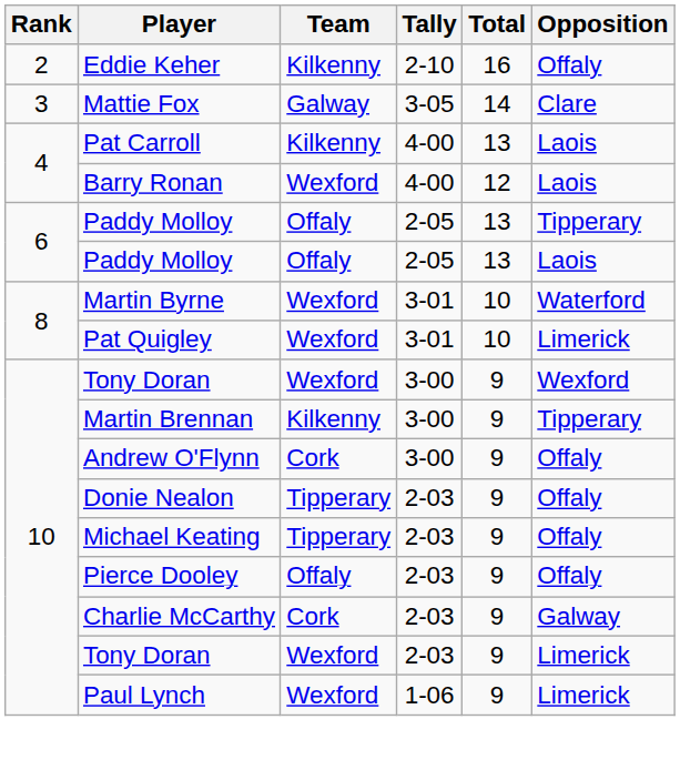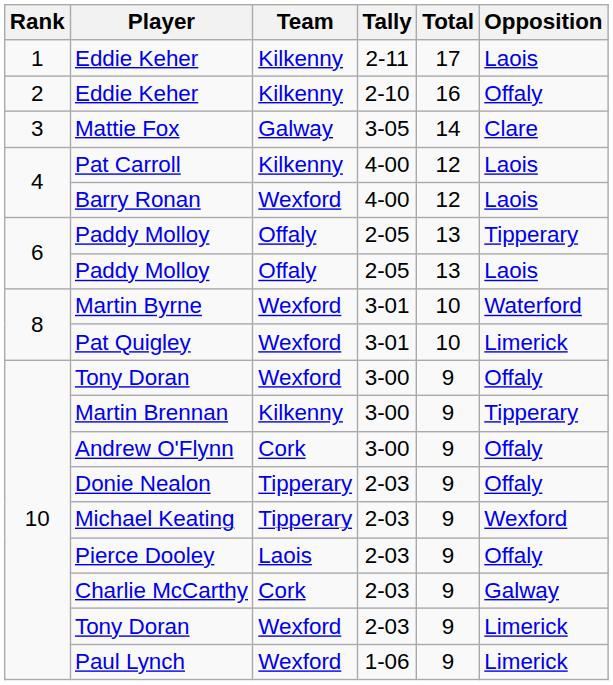+ row: 1 | Eddie Keher | Kilkenny | 2-11 | 17 | Laois
Pat Carroll | Total: 13 -> 12
Tony Doran / 3-00 | Opposition: Wexford -> Offaly
Michael Keating | Opposition: Offaly -> Wexford
Pierce Dooley | Team: Offaly -> Laois
